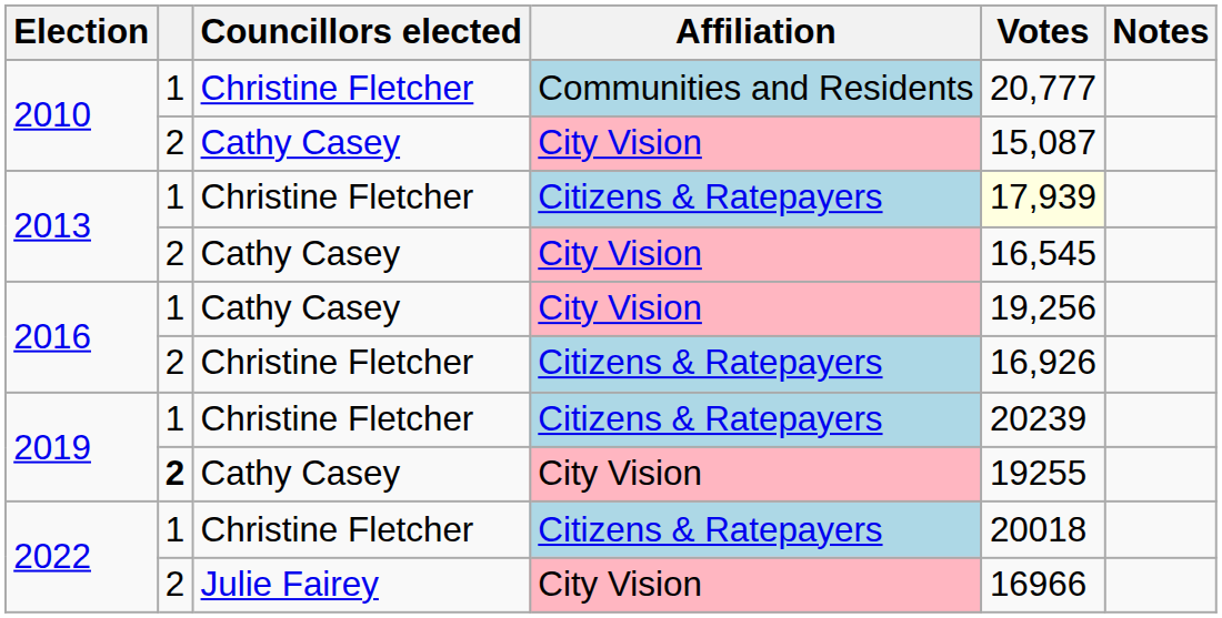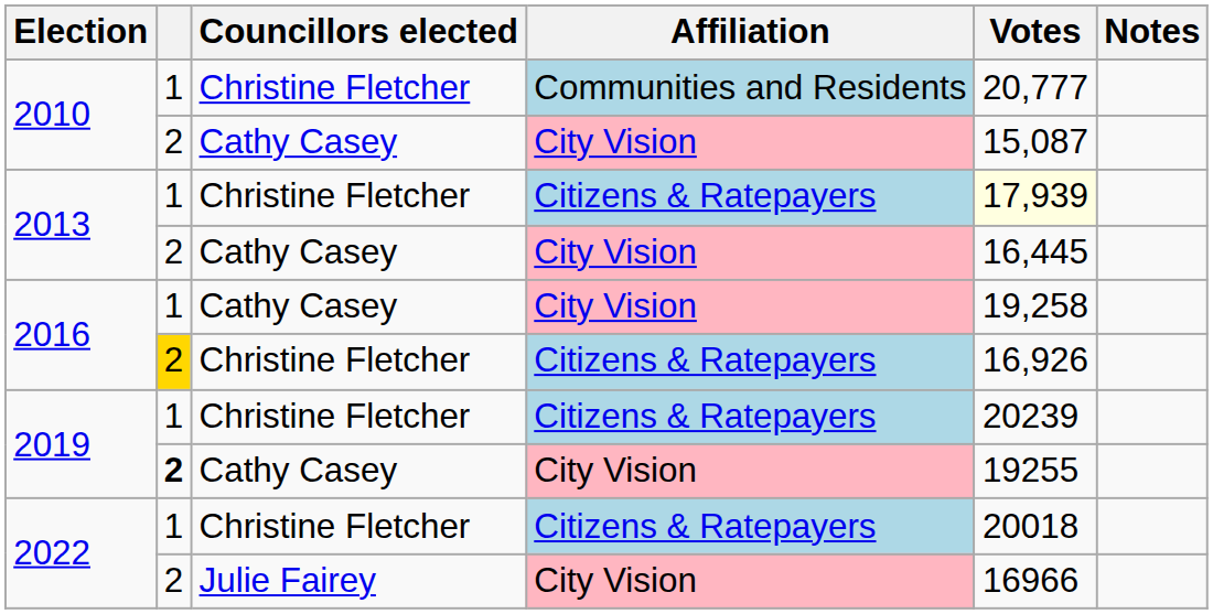2013 / Cathy Casey | Votes: 16,545 -> 16,445
2016 / Cathy Casey | Votes: 19,256 -> 19,258
2016 / Christine Fletcher | column 2: no background -> gold background
